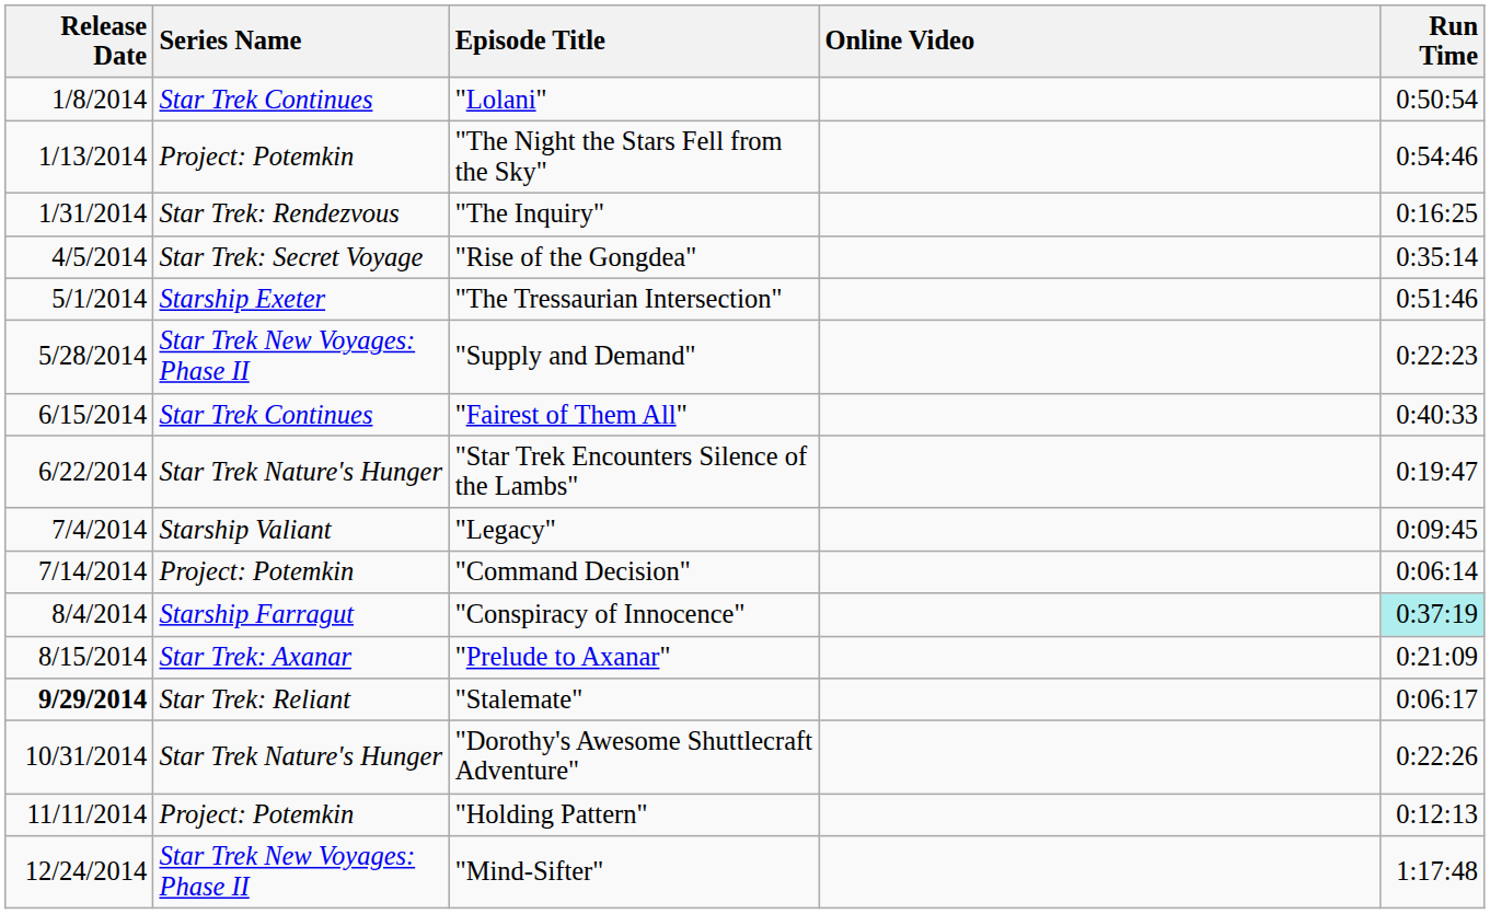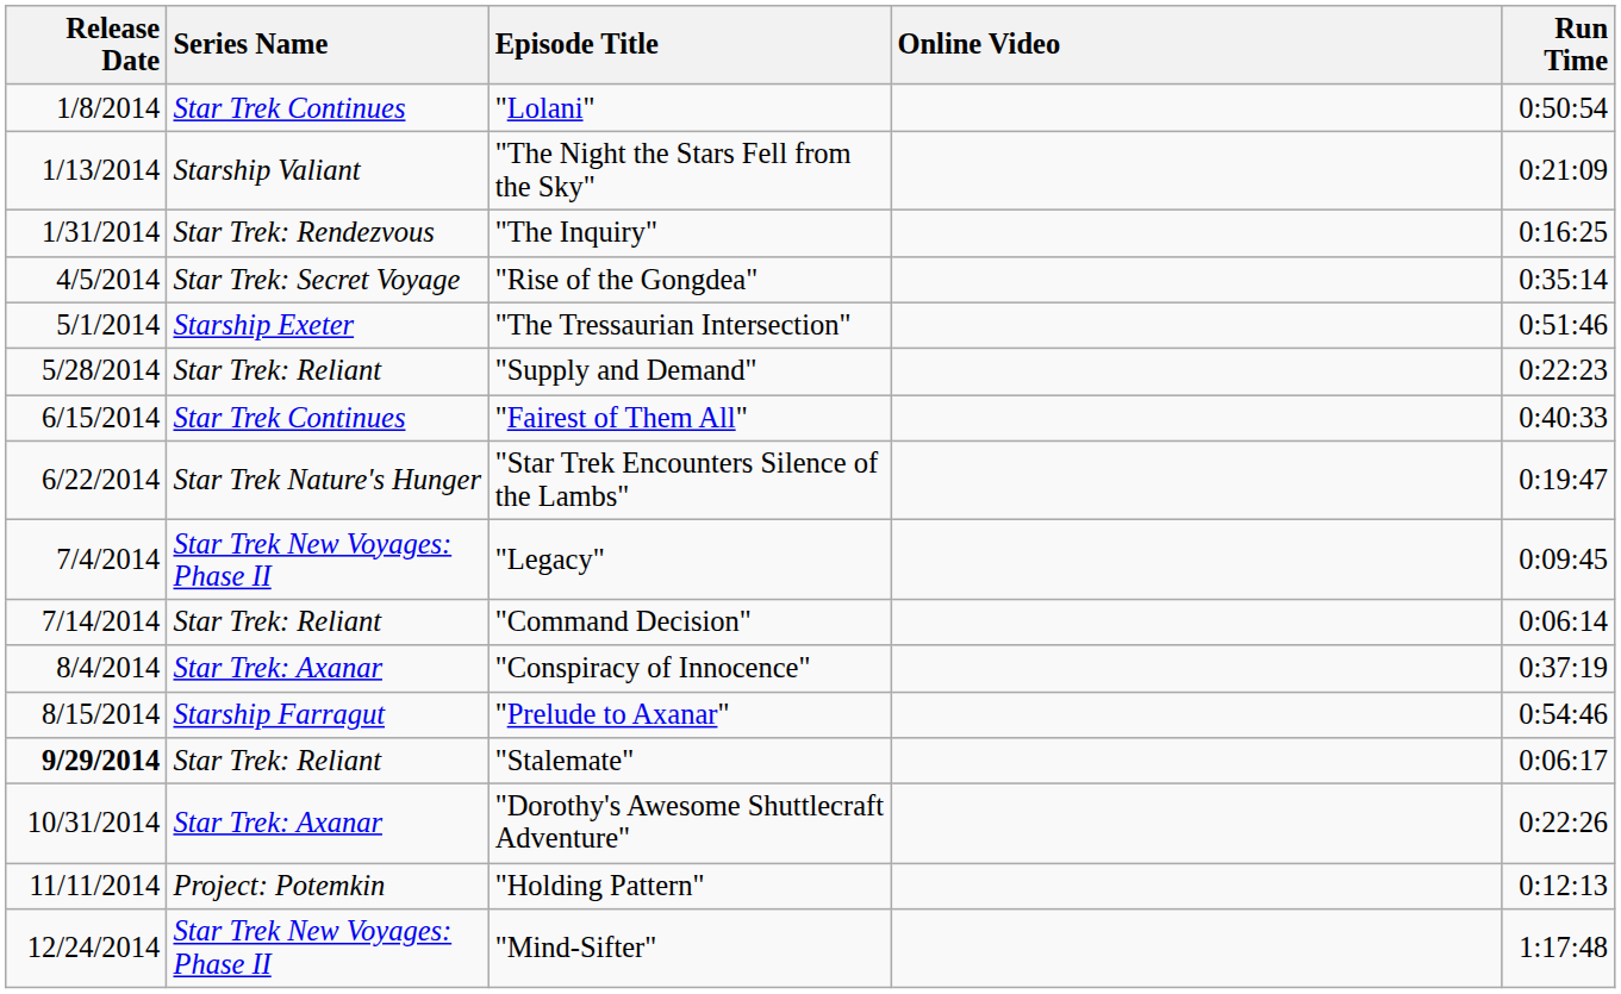"The Night the Stars Fell from the Sky" | Series Name: Project: Potemkin -> Starship Valiant
"The Night the Stars Fell from the Sky" | Run Time: 0:54:46 -> 0:21:09
"Supply and Demand" | Series Name: Star Trek New Voyages: Phase II -> Star Trek: Reliant
"Legacy" | Series Name: Starship Valiant -> Star Trek New Voyages: Phase II
"Command Decision" | Series Name: Project: Potemkin -> Star Trek: Reliant
"Conspiracy of Innocence" | Series Name: Starship Farragut -> Star Trek: Axanar
"Conspiracy of Innocence" | Run Time: paleturquoise background -> no background
"Prelude to Axanar" | Series Name: Star Trek: Axanar -> Starship Farragut
"Prelude to Axanar" | Run Time: 0:21:09 -> 0:54:46
"Dorothy's Awesome Shuttlecraft Adventure" | Series Name: Star Trek Nature's Hunger -> Star Trek: Axanar
